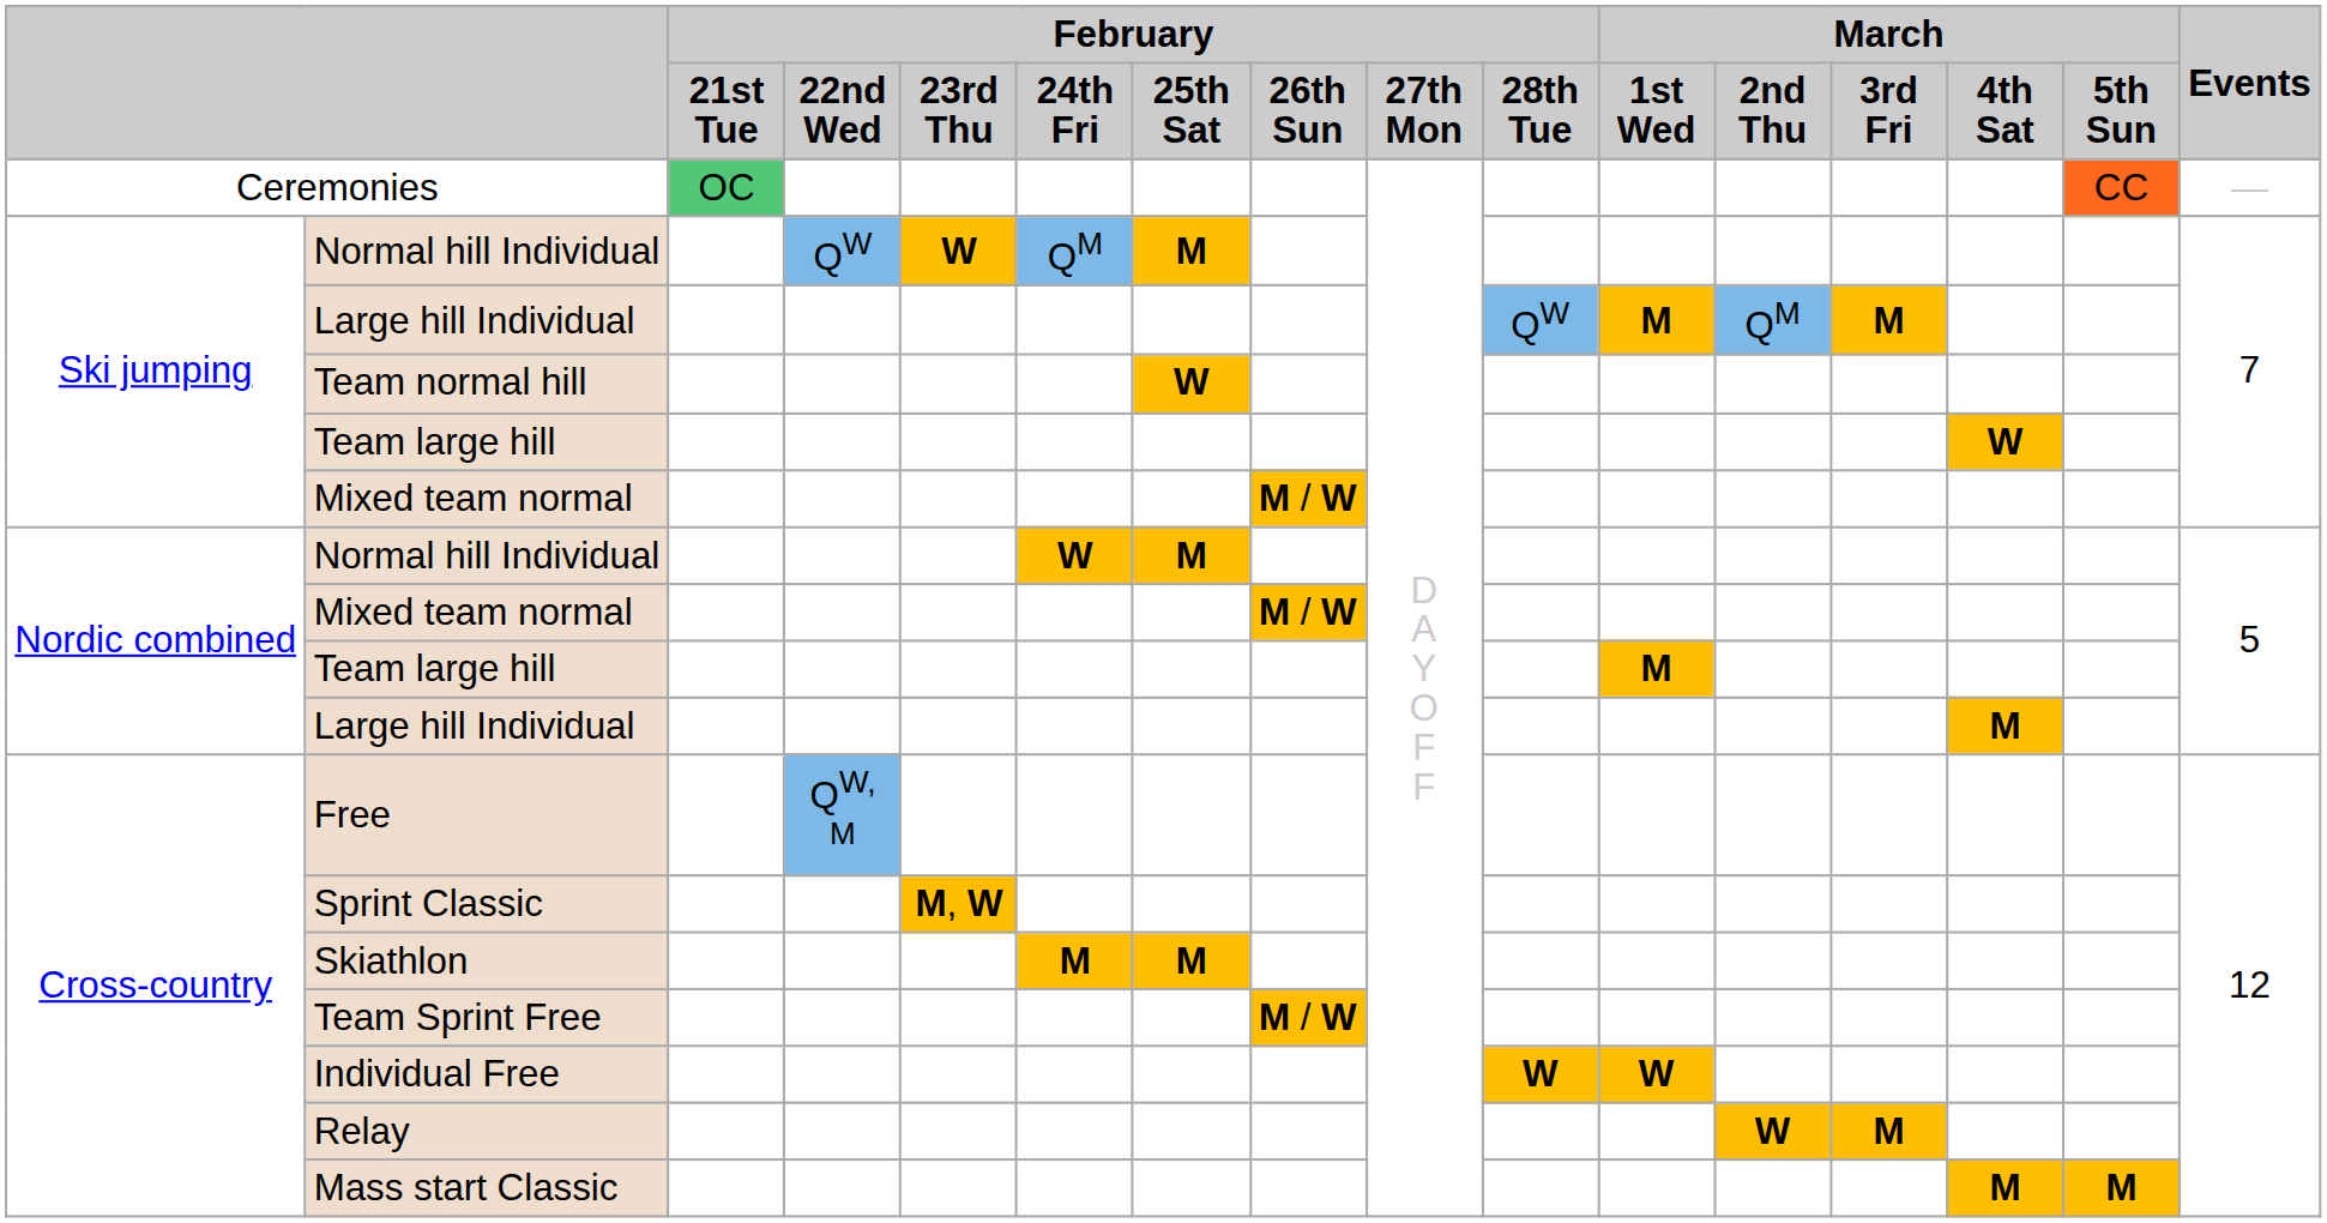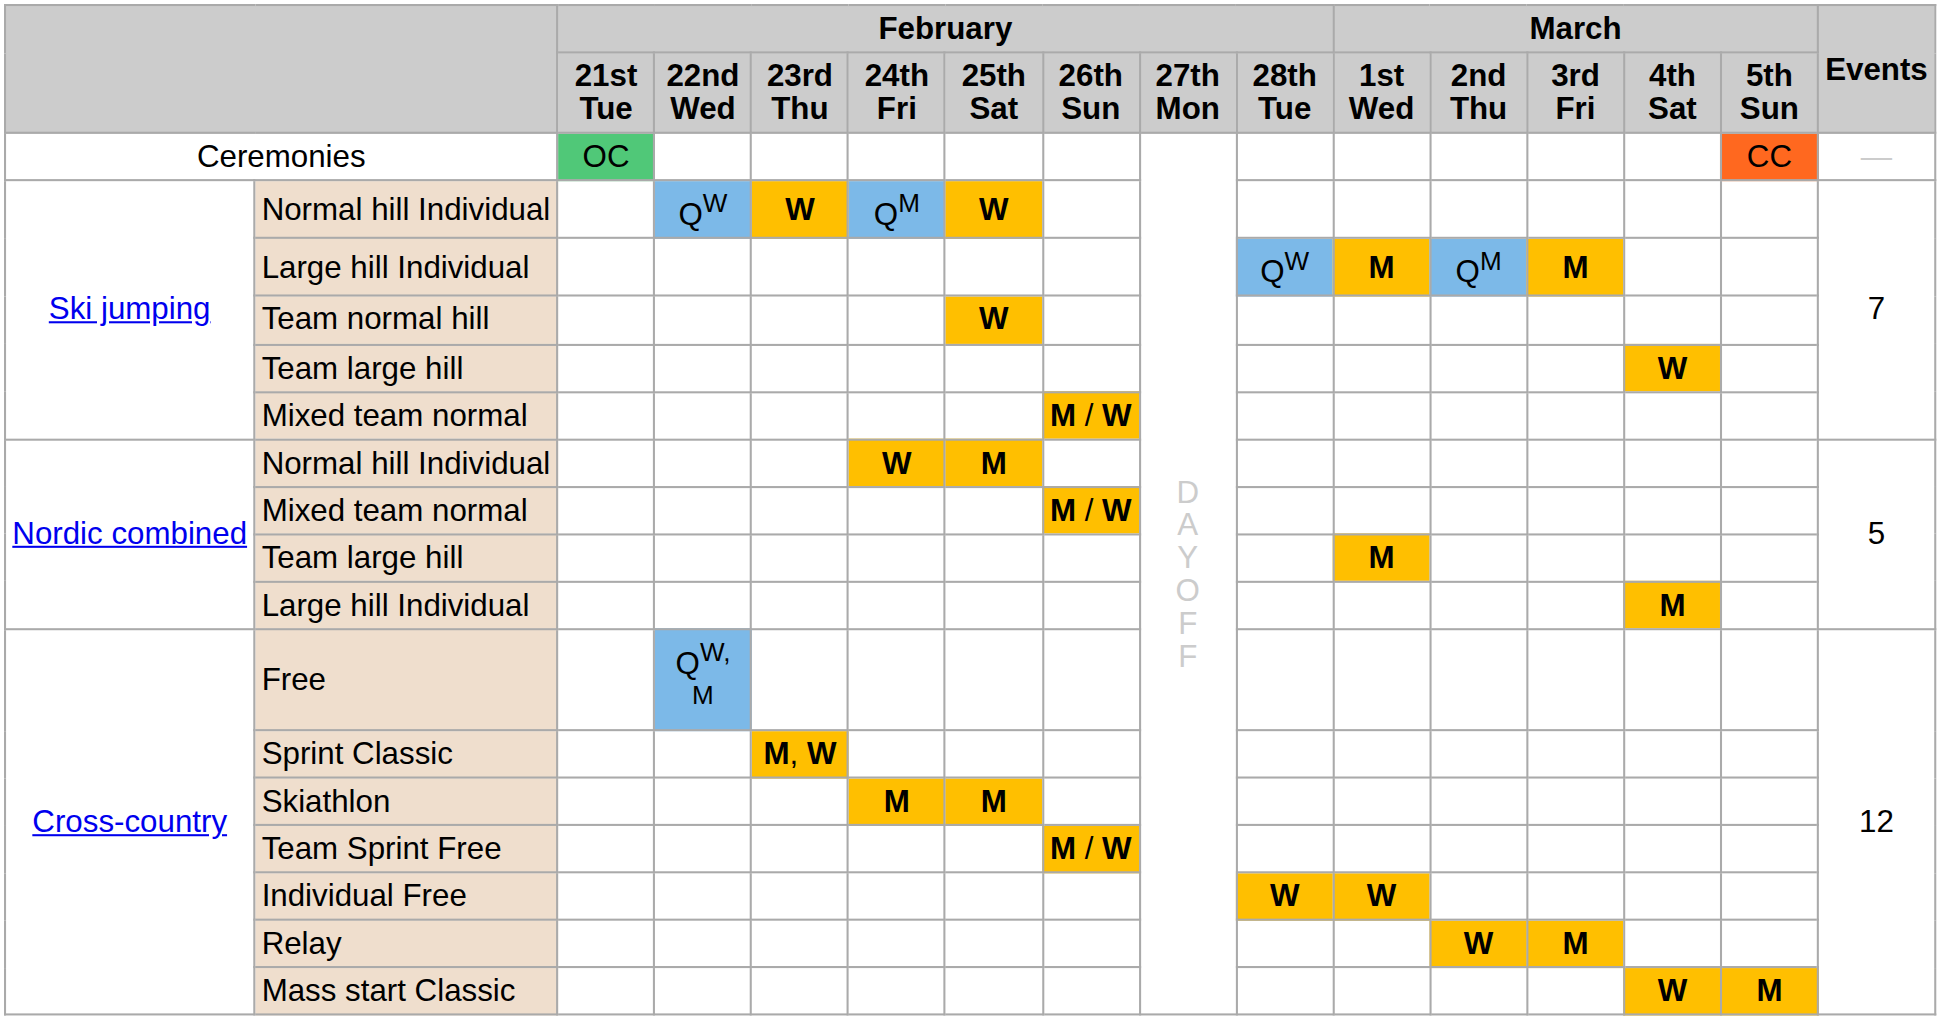Ski jumping / Normal hill Individual | February / 25th Sat: M -> W
Mass start Classic | March / 4th Sat: M -> W
